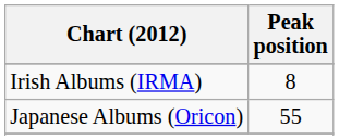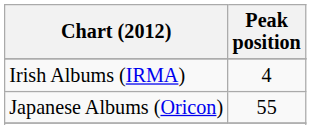Irish Albums (IRMA) | Peak position: 8 -> 4
